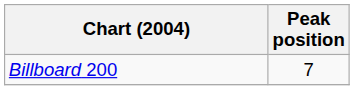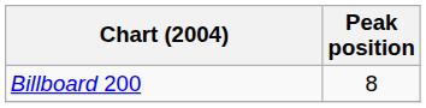Billboard 200 | Peak position: 7 -> 8
